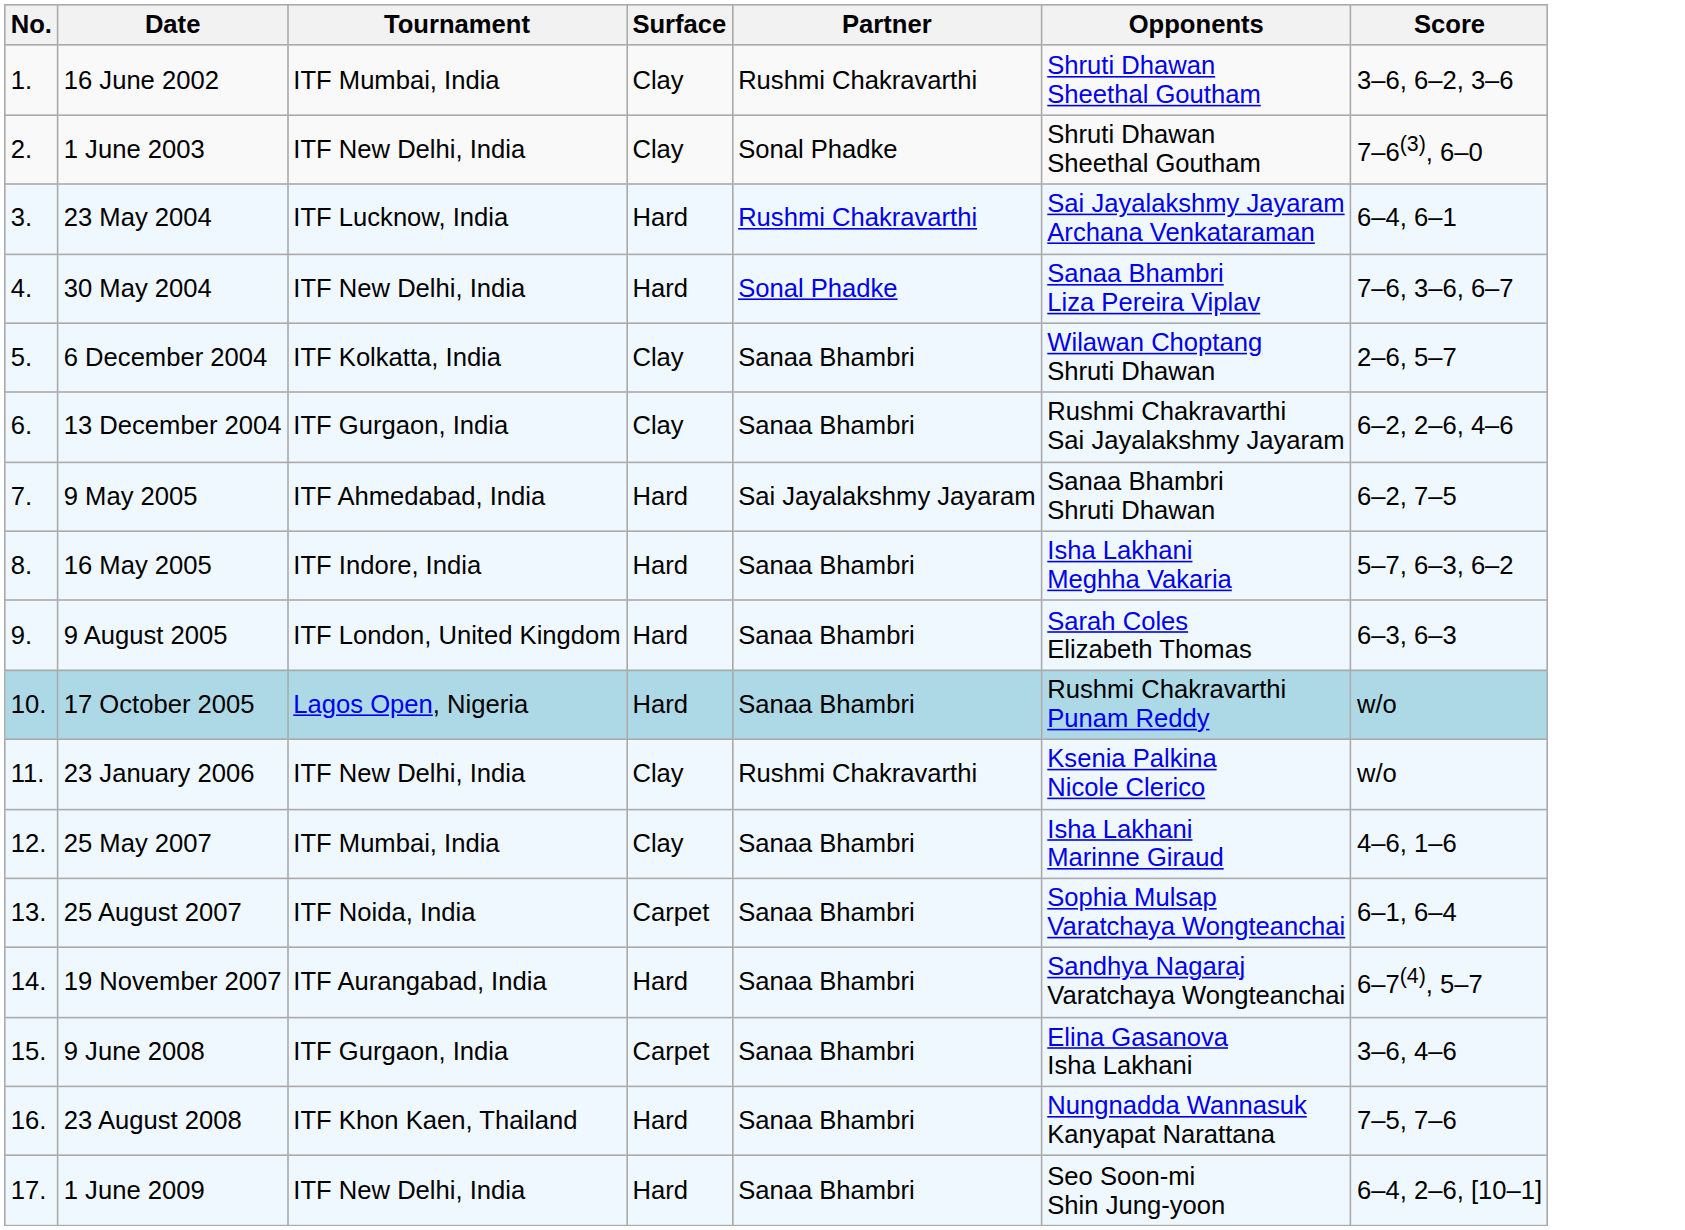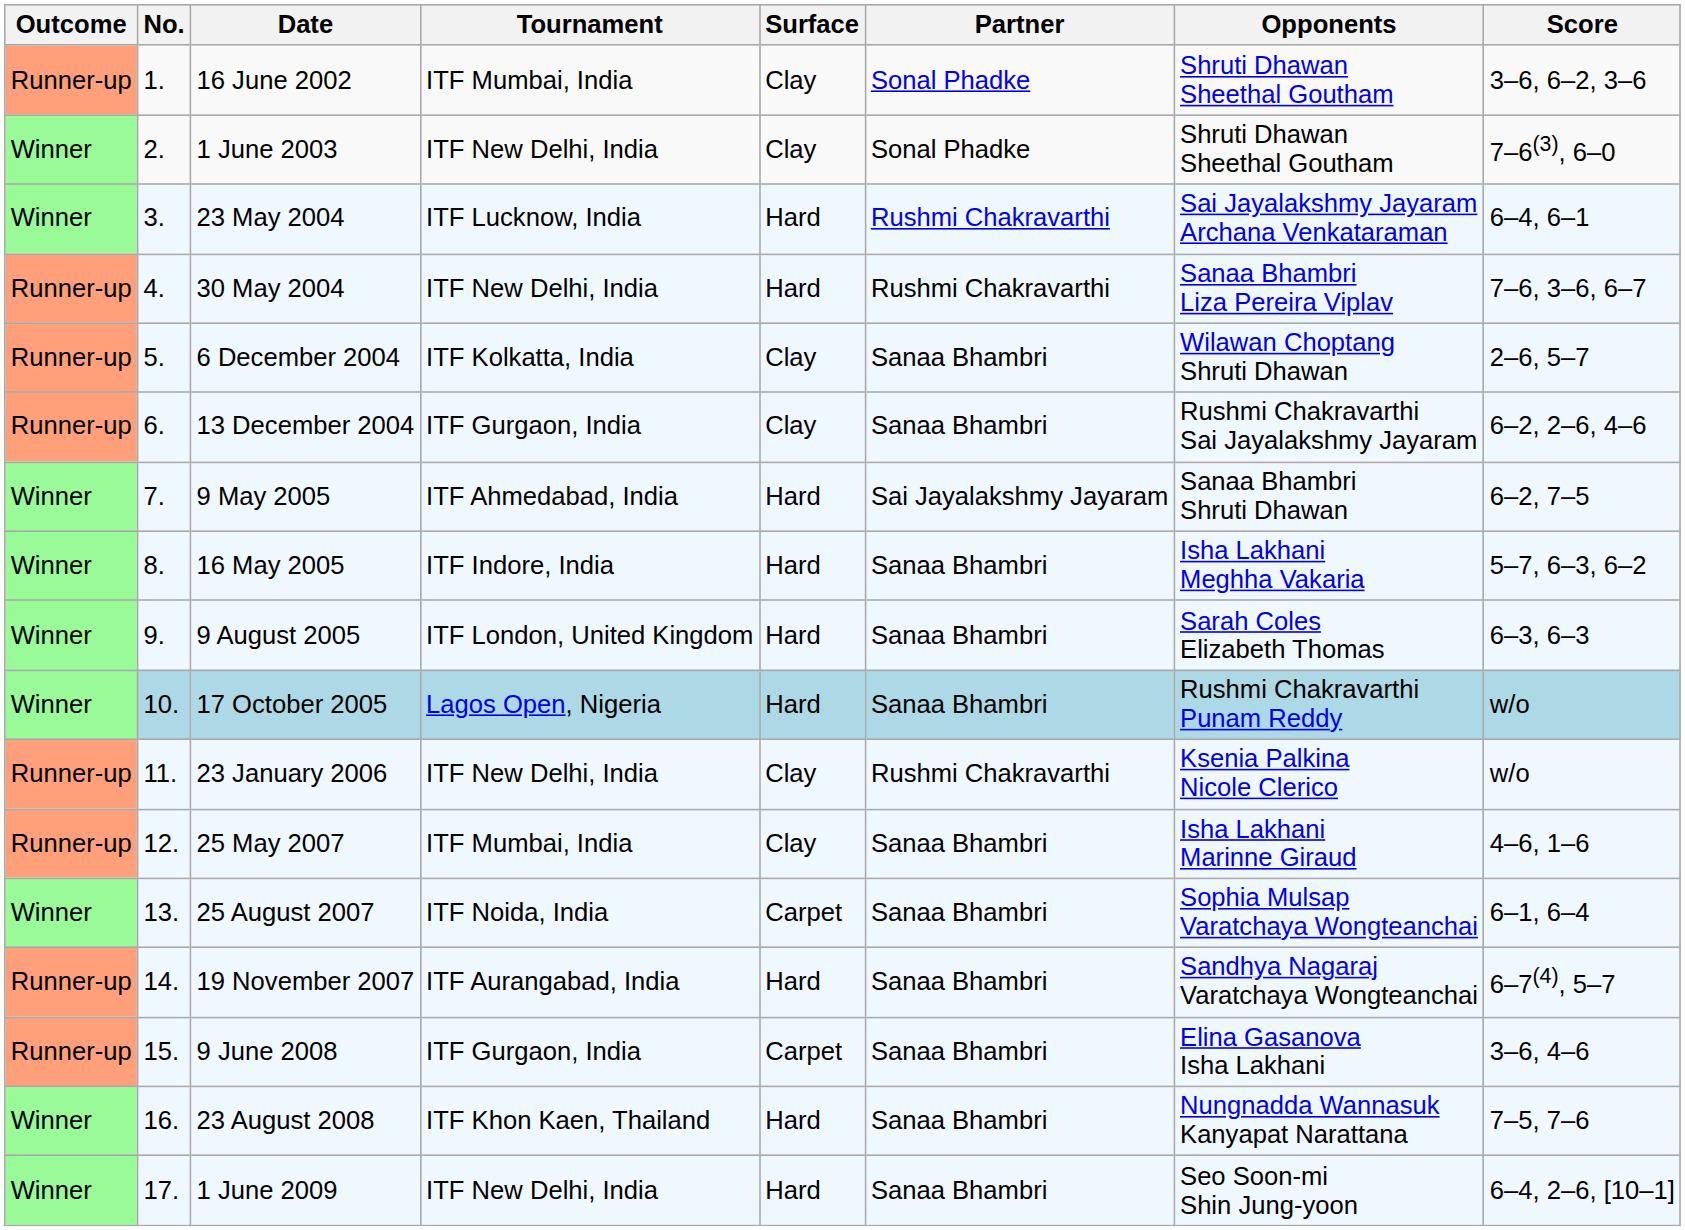+ column: Outcome | Runner-up | Winner | Winner | Runner-up | Runner-up | Runner-up | Winner | Winner | Winner | Winner | Runner-up | Runner-up | Winner | Runner-up | Runner-up | Winner | Winner
16 June 2002 | Partner: Rushmi Chakravarthi -> Sonal Phadke
30 May 2004 | Partner: Sonal Phadke -> Rushmi Chakravarthi
